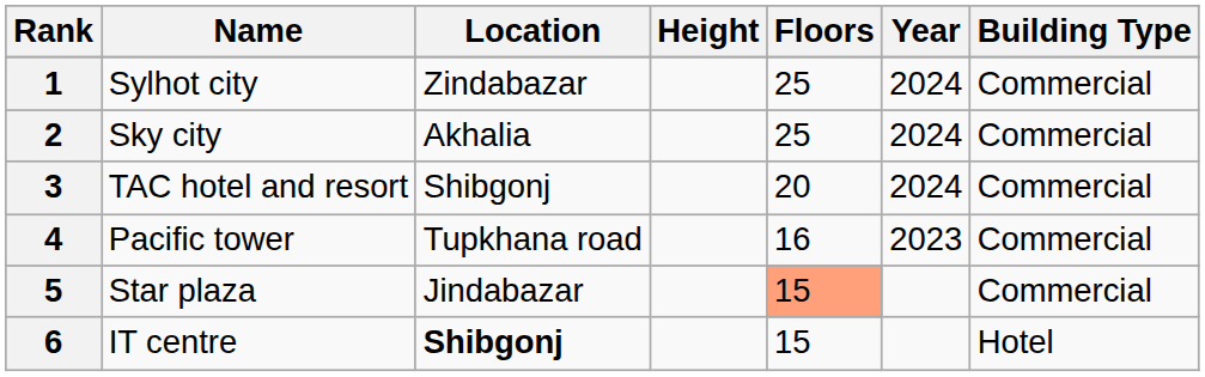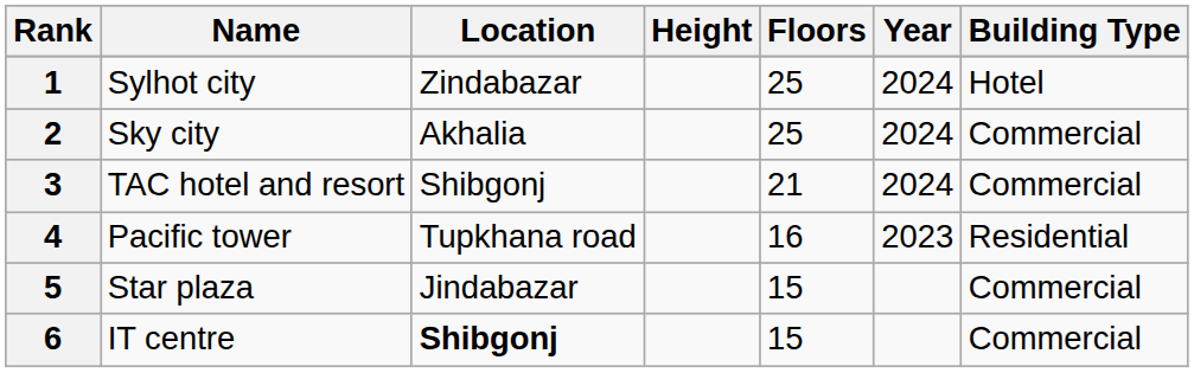1 | Building Type: Commercial -> Hotel
3 | Floors: 20 -> 21
4 | Building Type: Commercial -> Residential
5 | Floors: lightsalmon background -> no background
6 | Building Type: Hotel -> Commercial
